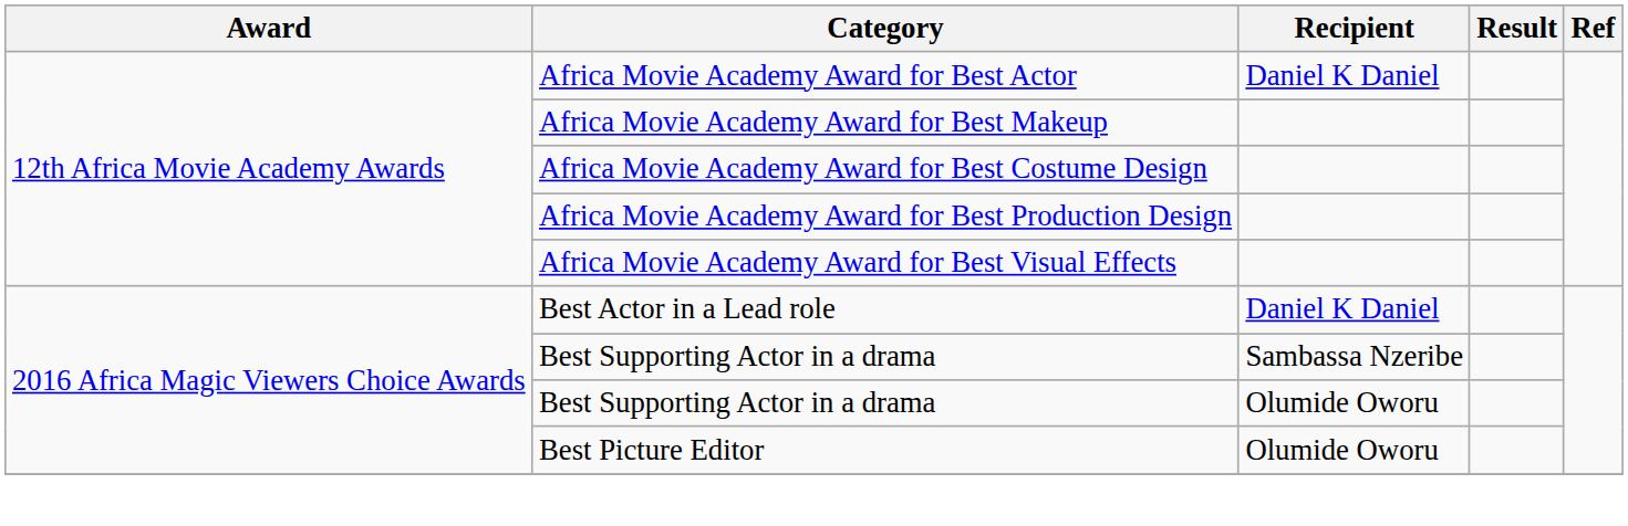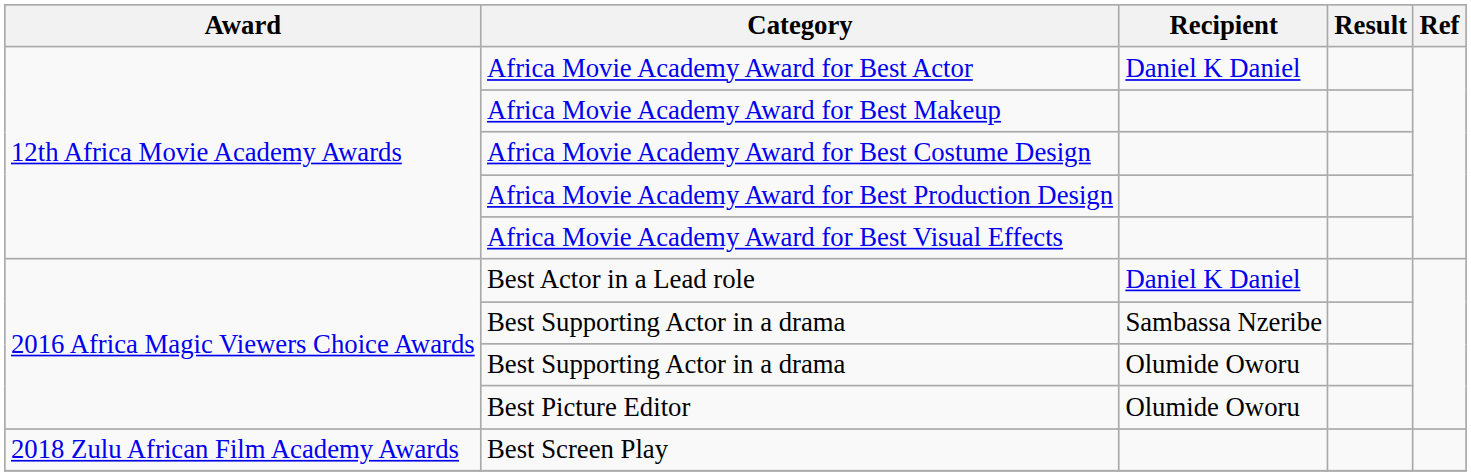+ row: 2018 Zulu African Film Academy Awards | Best Screen Play
